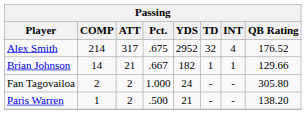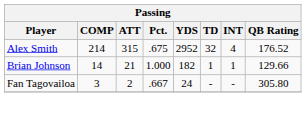Alex Smith | ATT: 317 -> 315
Brian Johnson | Pct.: .667 -> 1.000
Fan Tagovailoa | COMP: 2 -> 3
Fan Tagovailoa | Pct.: 1.000 -> .667
- row: Paris Warren | 1 | 2 | .500 | 21 | - | - | 138.20
